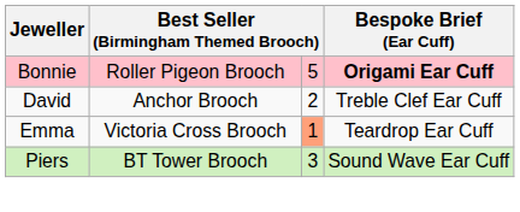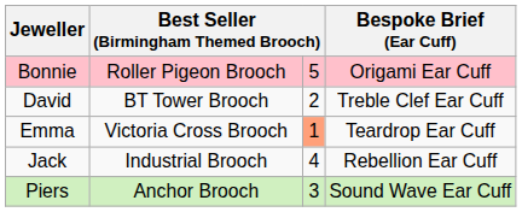Bonnie | Bespoke Brief (Ear Cuff): bold -> normal
David | column 2: Anchor Brooch -> BT Tower Brooch
+ row: Jack | Industrial Brooch | 4 | Rebellion Ear Cuff
Piers | column 2: BT Tower Brooch -> Anchor Brooch
